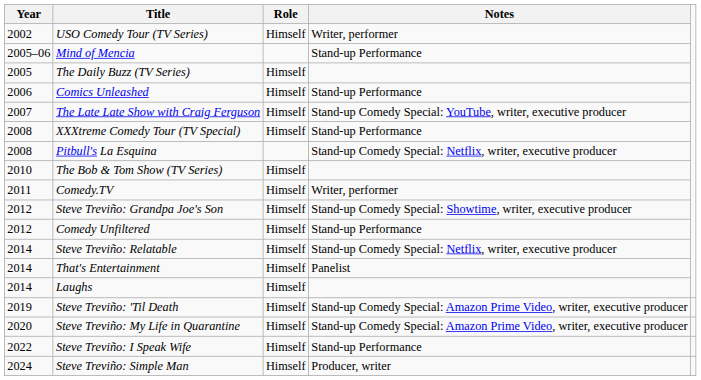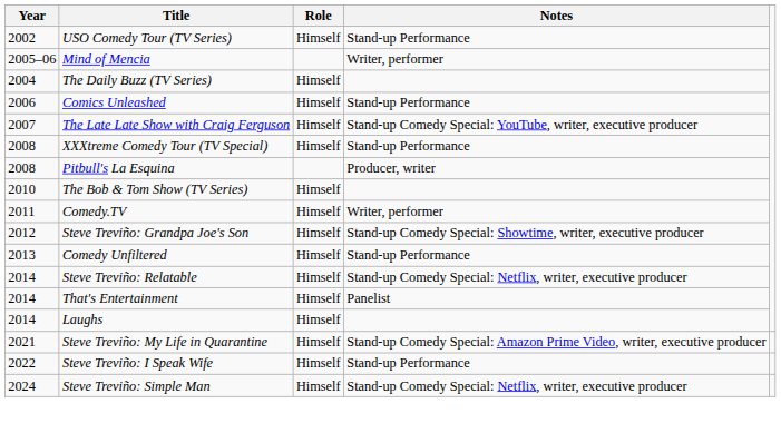USO Comedy Tour (TV Series) | Notes: Writer, performer -> Stand-up Performance
Mind of Mencia | Notes: Stand-up Performance -> Writer, performer
The Daily Buzz (TV Series) | Year: 2005 -> 2004
Pitbull's La Esquina | Notes: Stand-up Comedy Special: Netflix, writer, executive producer -> Producer, writer
Comedy Unfiltered | Year: 2012 -> 2013
- row: 2019 | Steve Treviño: 'Til Death | Himself | Stand-up Comedy Special: Amazon Prime Video, writer, executive producer
Steve Treviño: My Life in Quarantine | Year: 2020 -> 2021
Steve Treviño: Simple Man | Notes: Producer, writer -> Stand-up Comedy Special: Netflix, writer, executive producer
